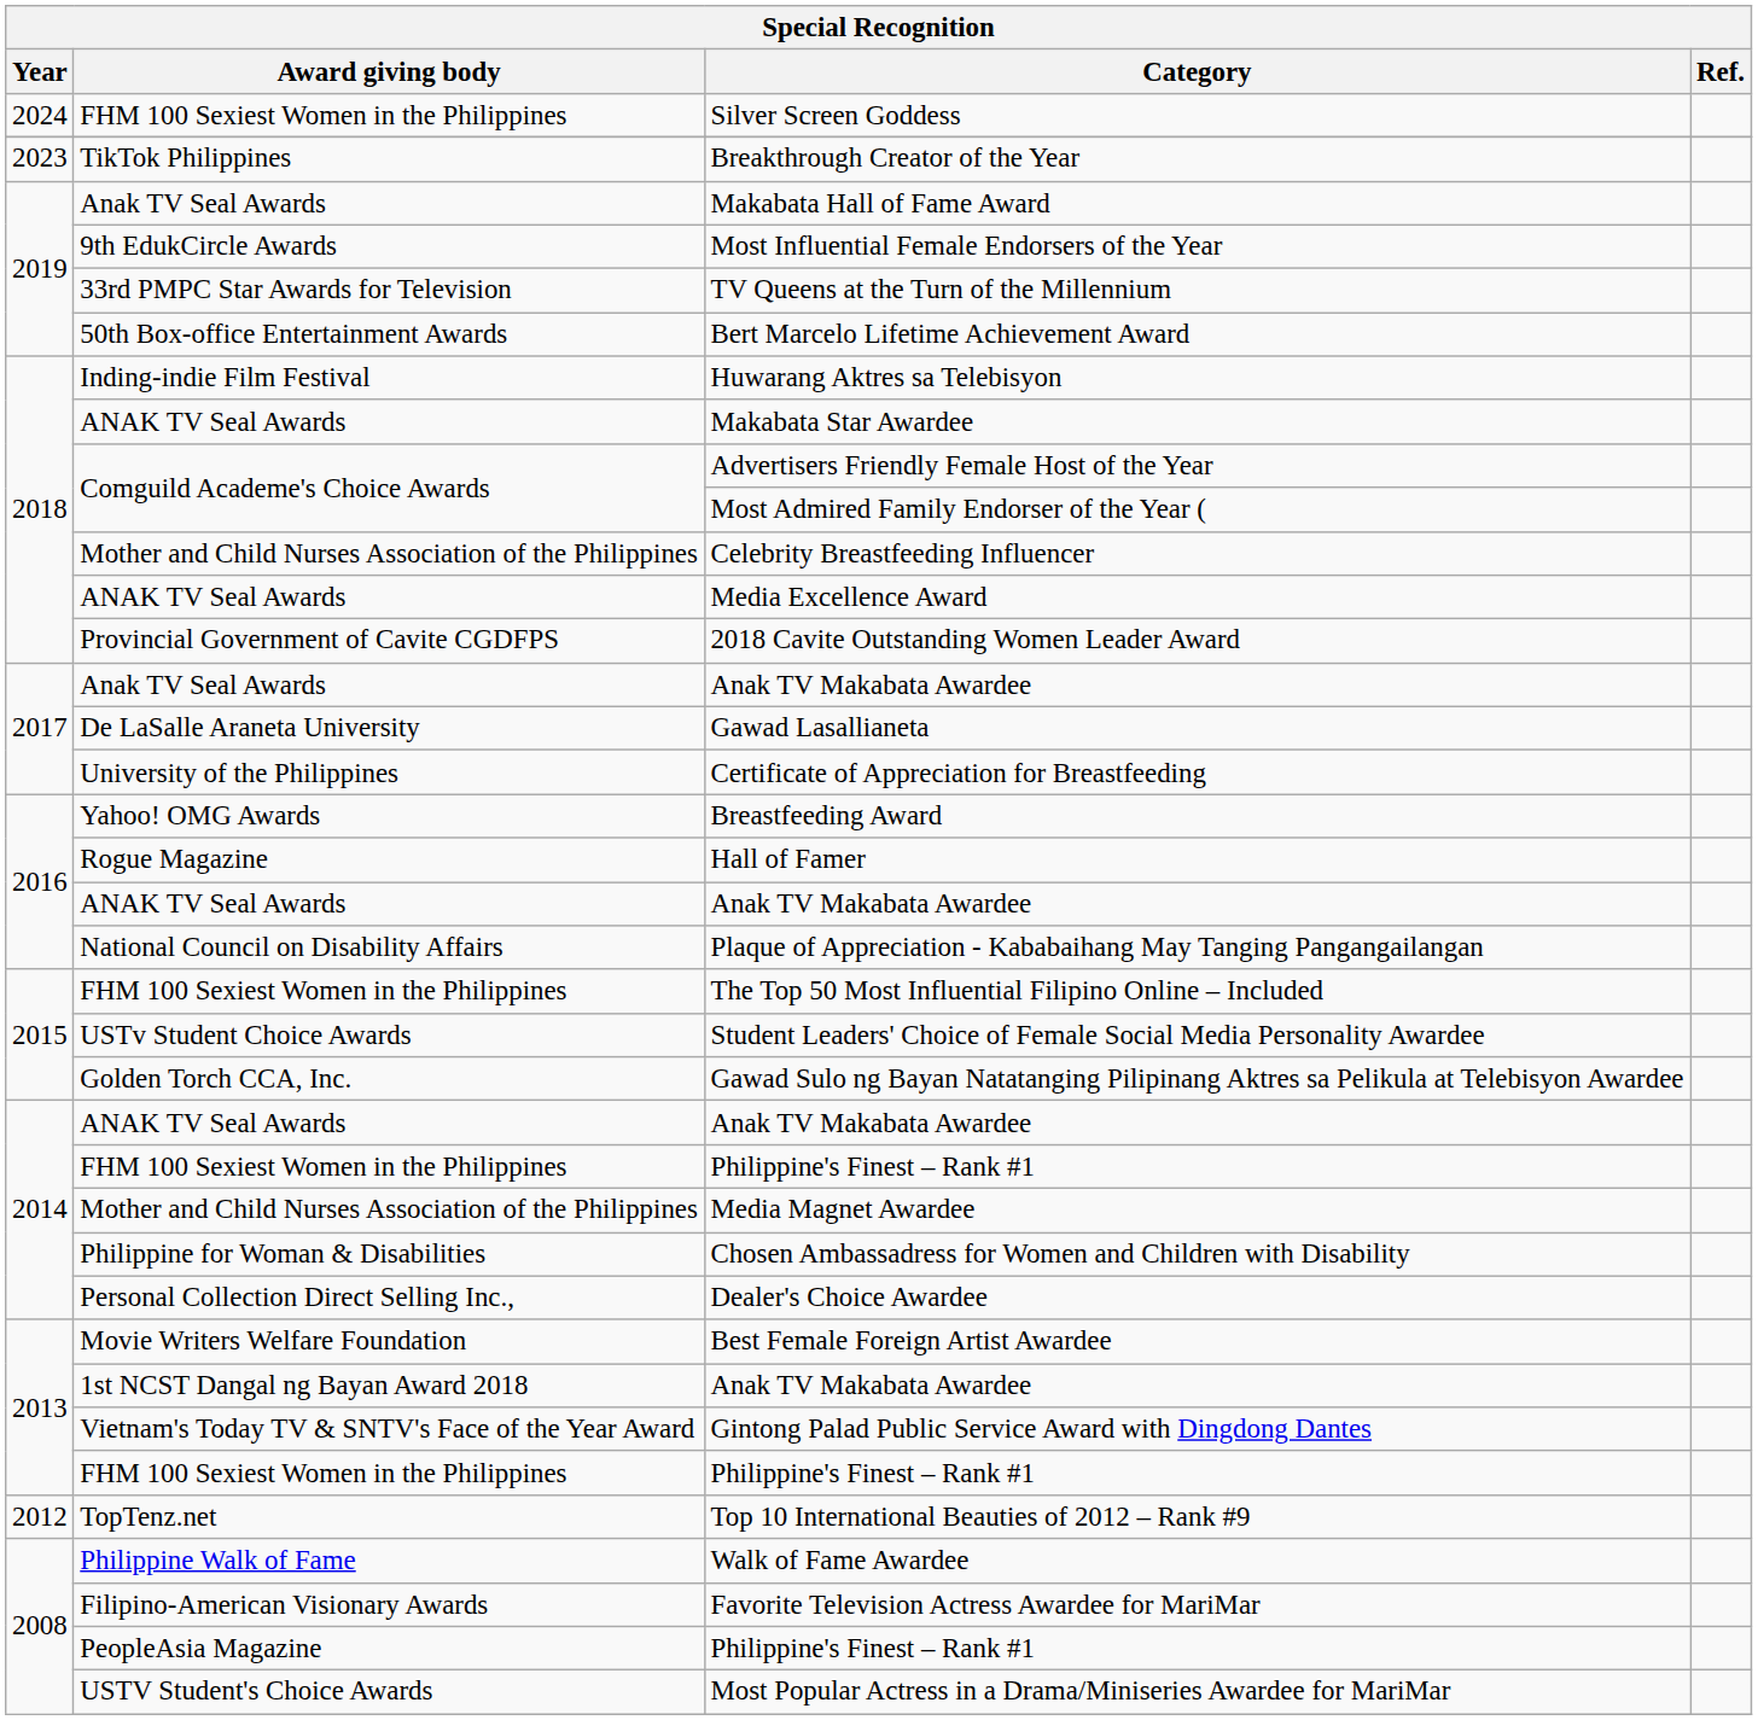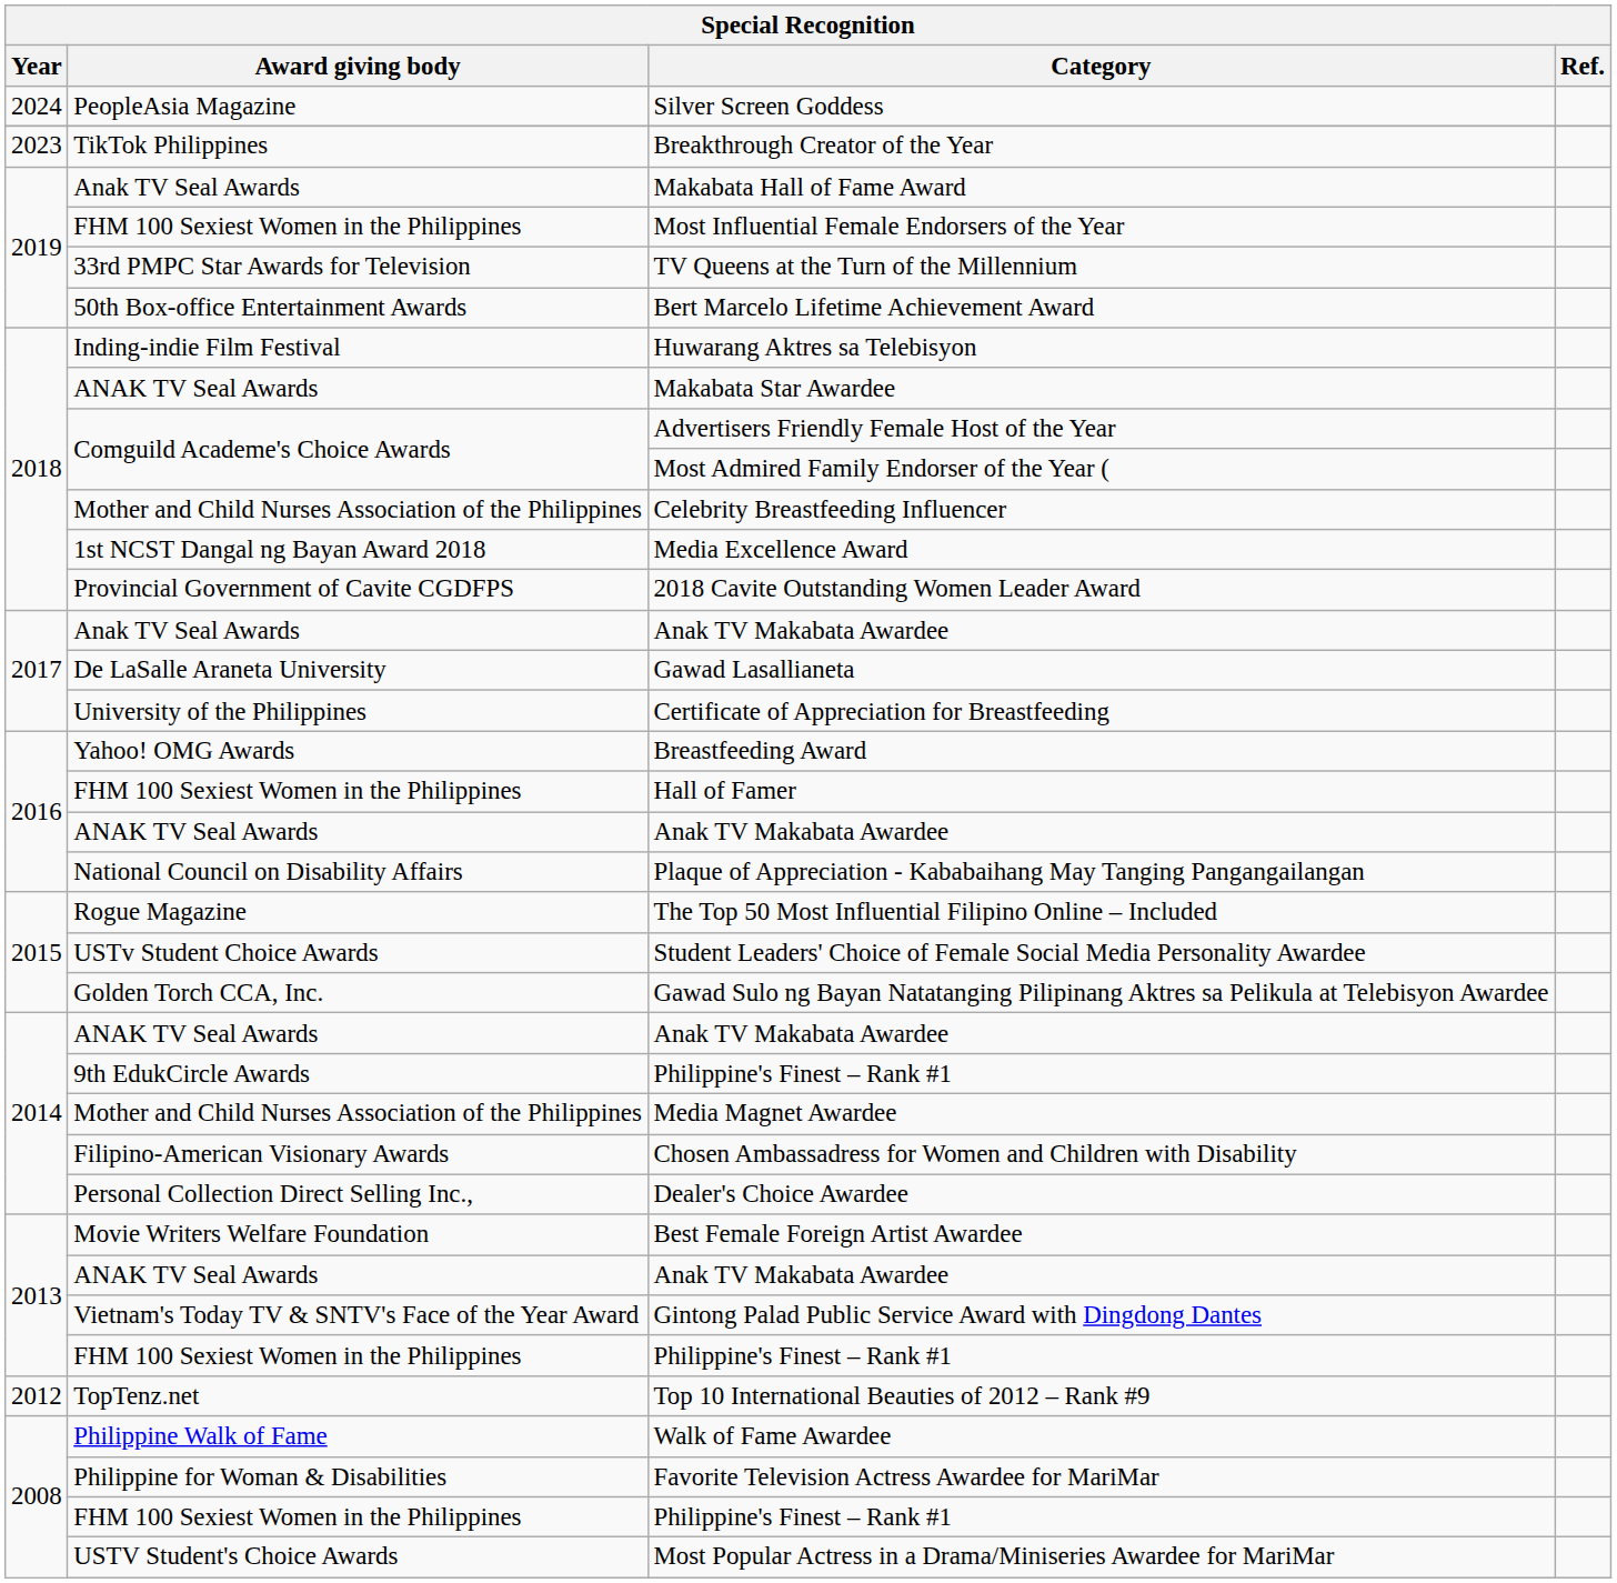Silver Screen Goddess | Award giving body: FHM 100 Sexiest Women in the Philippines -> PeopleAsia Magazine
Most Influential Female Endorsers of the Year | Award giving body: 9th EdukCircle Awards -> FHM 100 Sexiest Women in the Philippines
Media Excellence Award | Award giving body: ANAK TV Seal Awards -> 1st NCST Dangal ng Bayan Award 2018
Hall of Famer | Award giving body: Rogue Magazine -> FHM 100 Sexiest Women in the Philippines
The Top 50 Most Influential Filipino Online – Included | Award giving body: FHM 100 Sexiest Women in the Philippines -> Rogue Magazine
2014 / Philippine's Finest – Rank #1 | Award giving body: FHM 100 Sexiest Women in the Philippines -> 9th EdukCircle Awards
Chosen Ambassadress for Women and Children with Disability | Award giving body: Philippine for Woman & Disabilities -> Filipino-American Visionary Awards
2013 / Anak TV Makabata Awardee | Award giving body: 1st NCST Dangal ng Bayan Award 2018 -> ANAK TV Seal Awards
Favorite Television Actress Awardee for MariMar | Award giving body: Filipino-American Visionary Awards -> Philippine for Woman & Disabilities
2008 / Philippine's Finest – Rank #1 | Award giving body: PeopleAsia Magazine -> FHM 100 Sexiest Women in the Philippines
